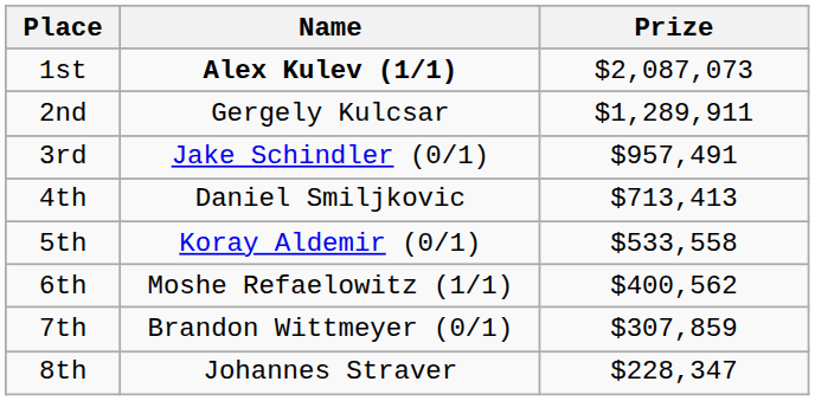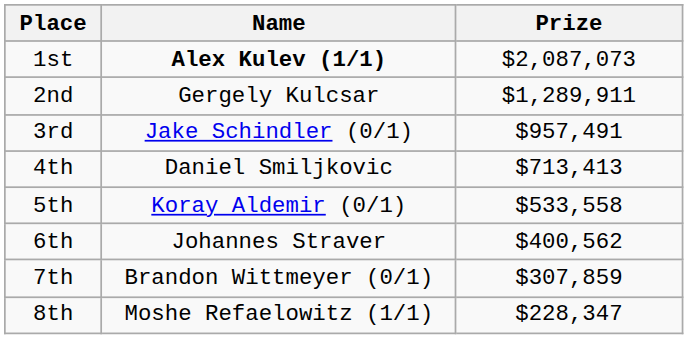6th | Name: Moshe Refaelowitz (1/1) -> Johannes Straver
8th | Name: Johannes Straver -> Moshe Refaelowitz (1/1)
